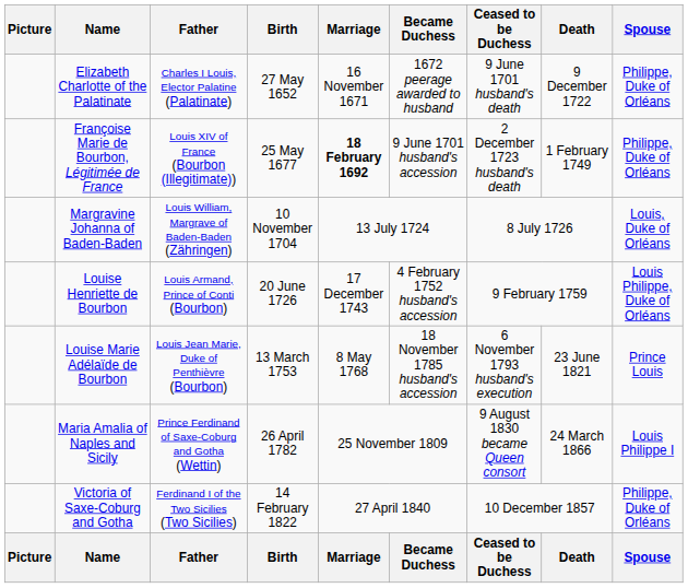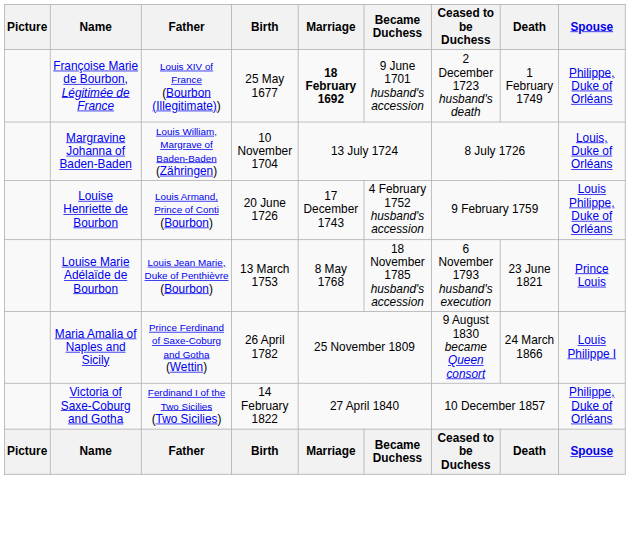- row: Elizabeth Charlotte of the Palatinate | Charles I Louis, Elector Palatine (Palatinate) | 27 May 1652 | 16 November 1671 | 1672 peerage awarded to husband | 9 June 1701 husband's death | 9 December 1722 | Philippe, Duke of Orléans
